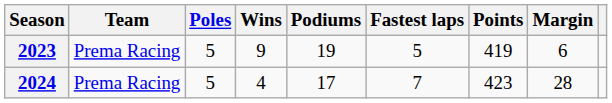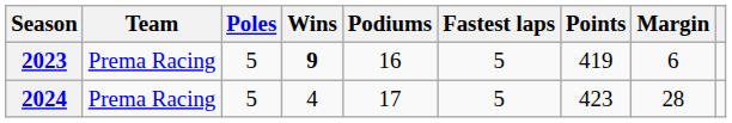2023 | Wins: normal -> bold
2023 | Podiums: 19 -> 16
2024 | Fastest laps: 7 -> 5
